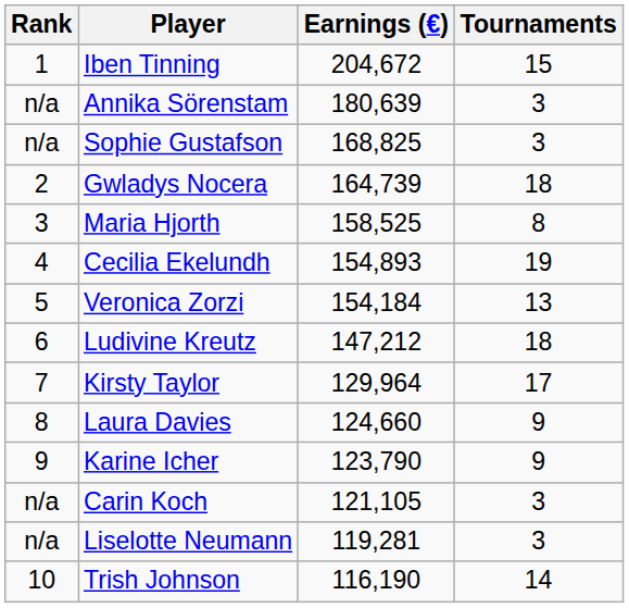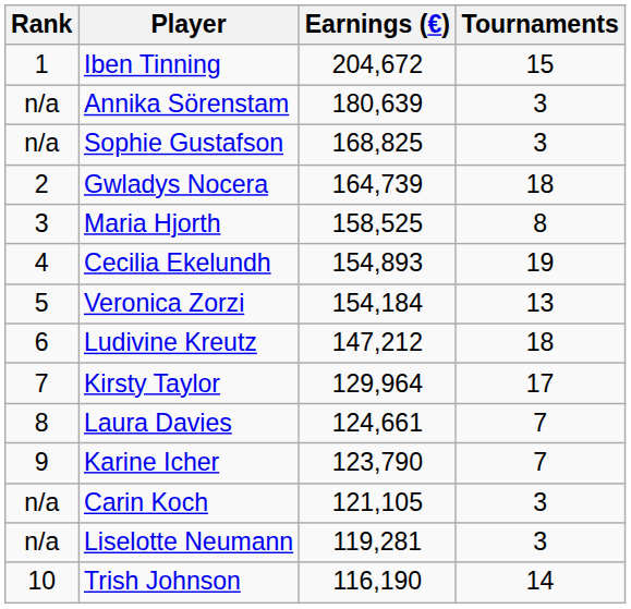Laura Davies | Earnings (€): 124,660 -> 124,661
Laura Davies | Tournaments: 9 -> 7
Karine Icher | Tournaments: 9 -> 7
